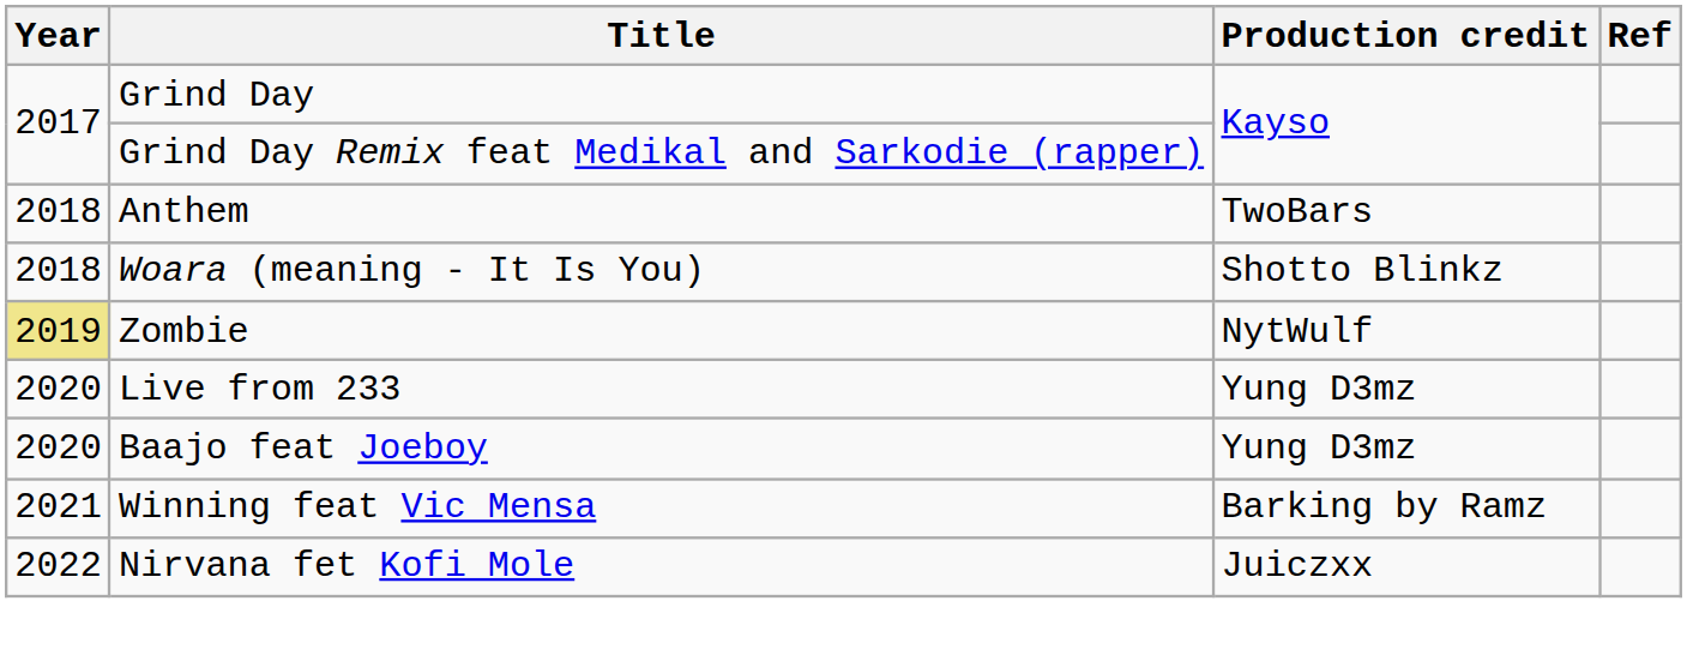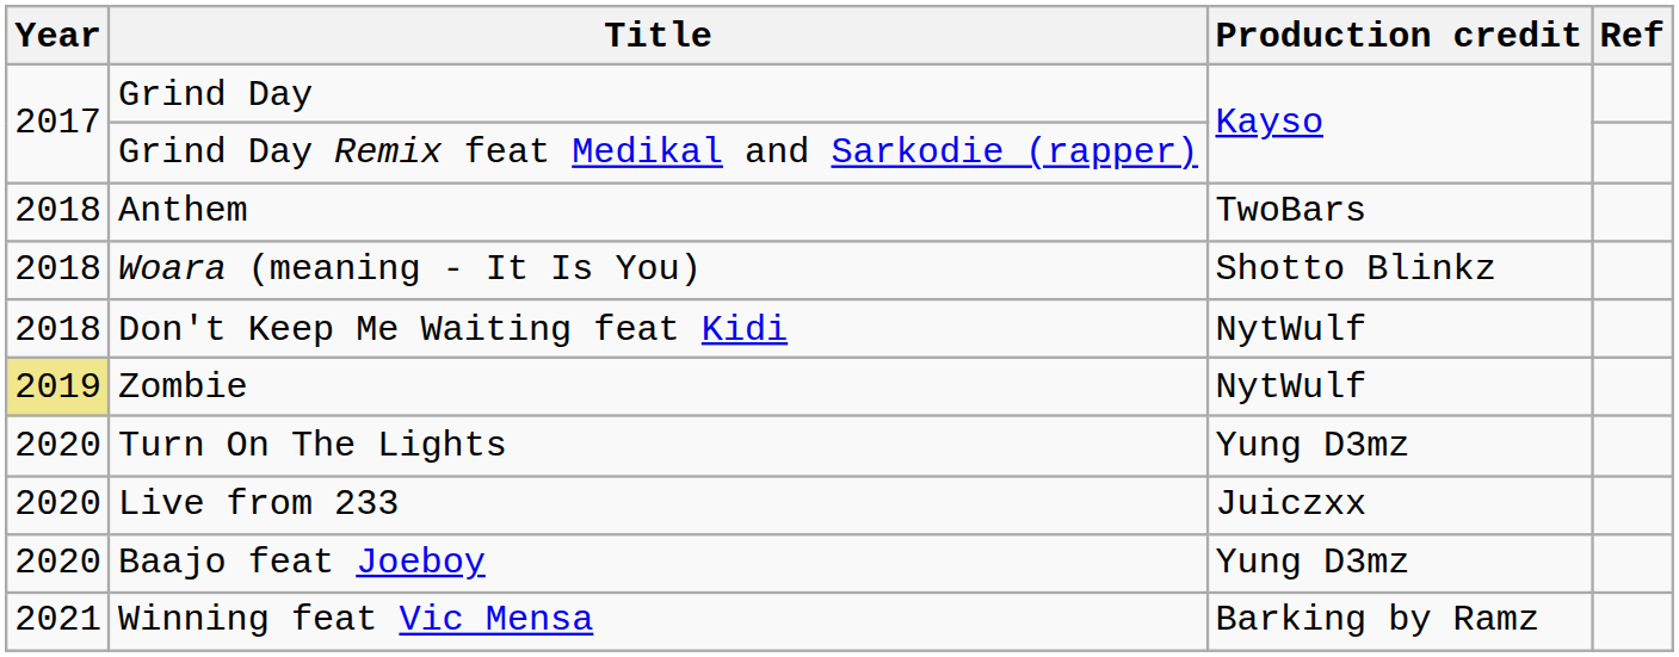+ row: 2018 | Don't Keep Me Waiting feat Kidi | NytWulf
+ row: 2020 | Turn On The Lights | Yung D3mz
Live from 233 | Production credit: Yung D3mz -> Juiczxx
- row: 2022 | Nirvana fet Kofi Mole | Juiczxx
